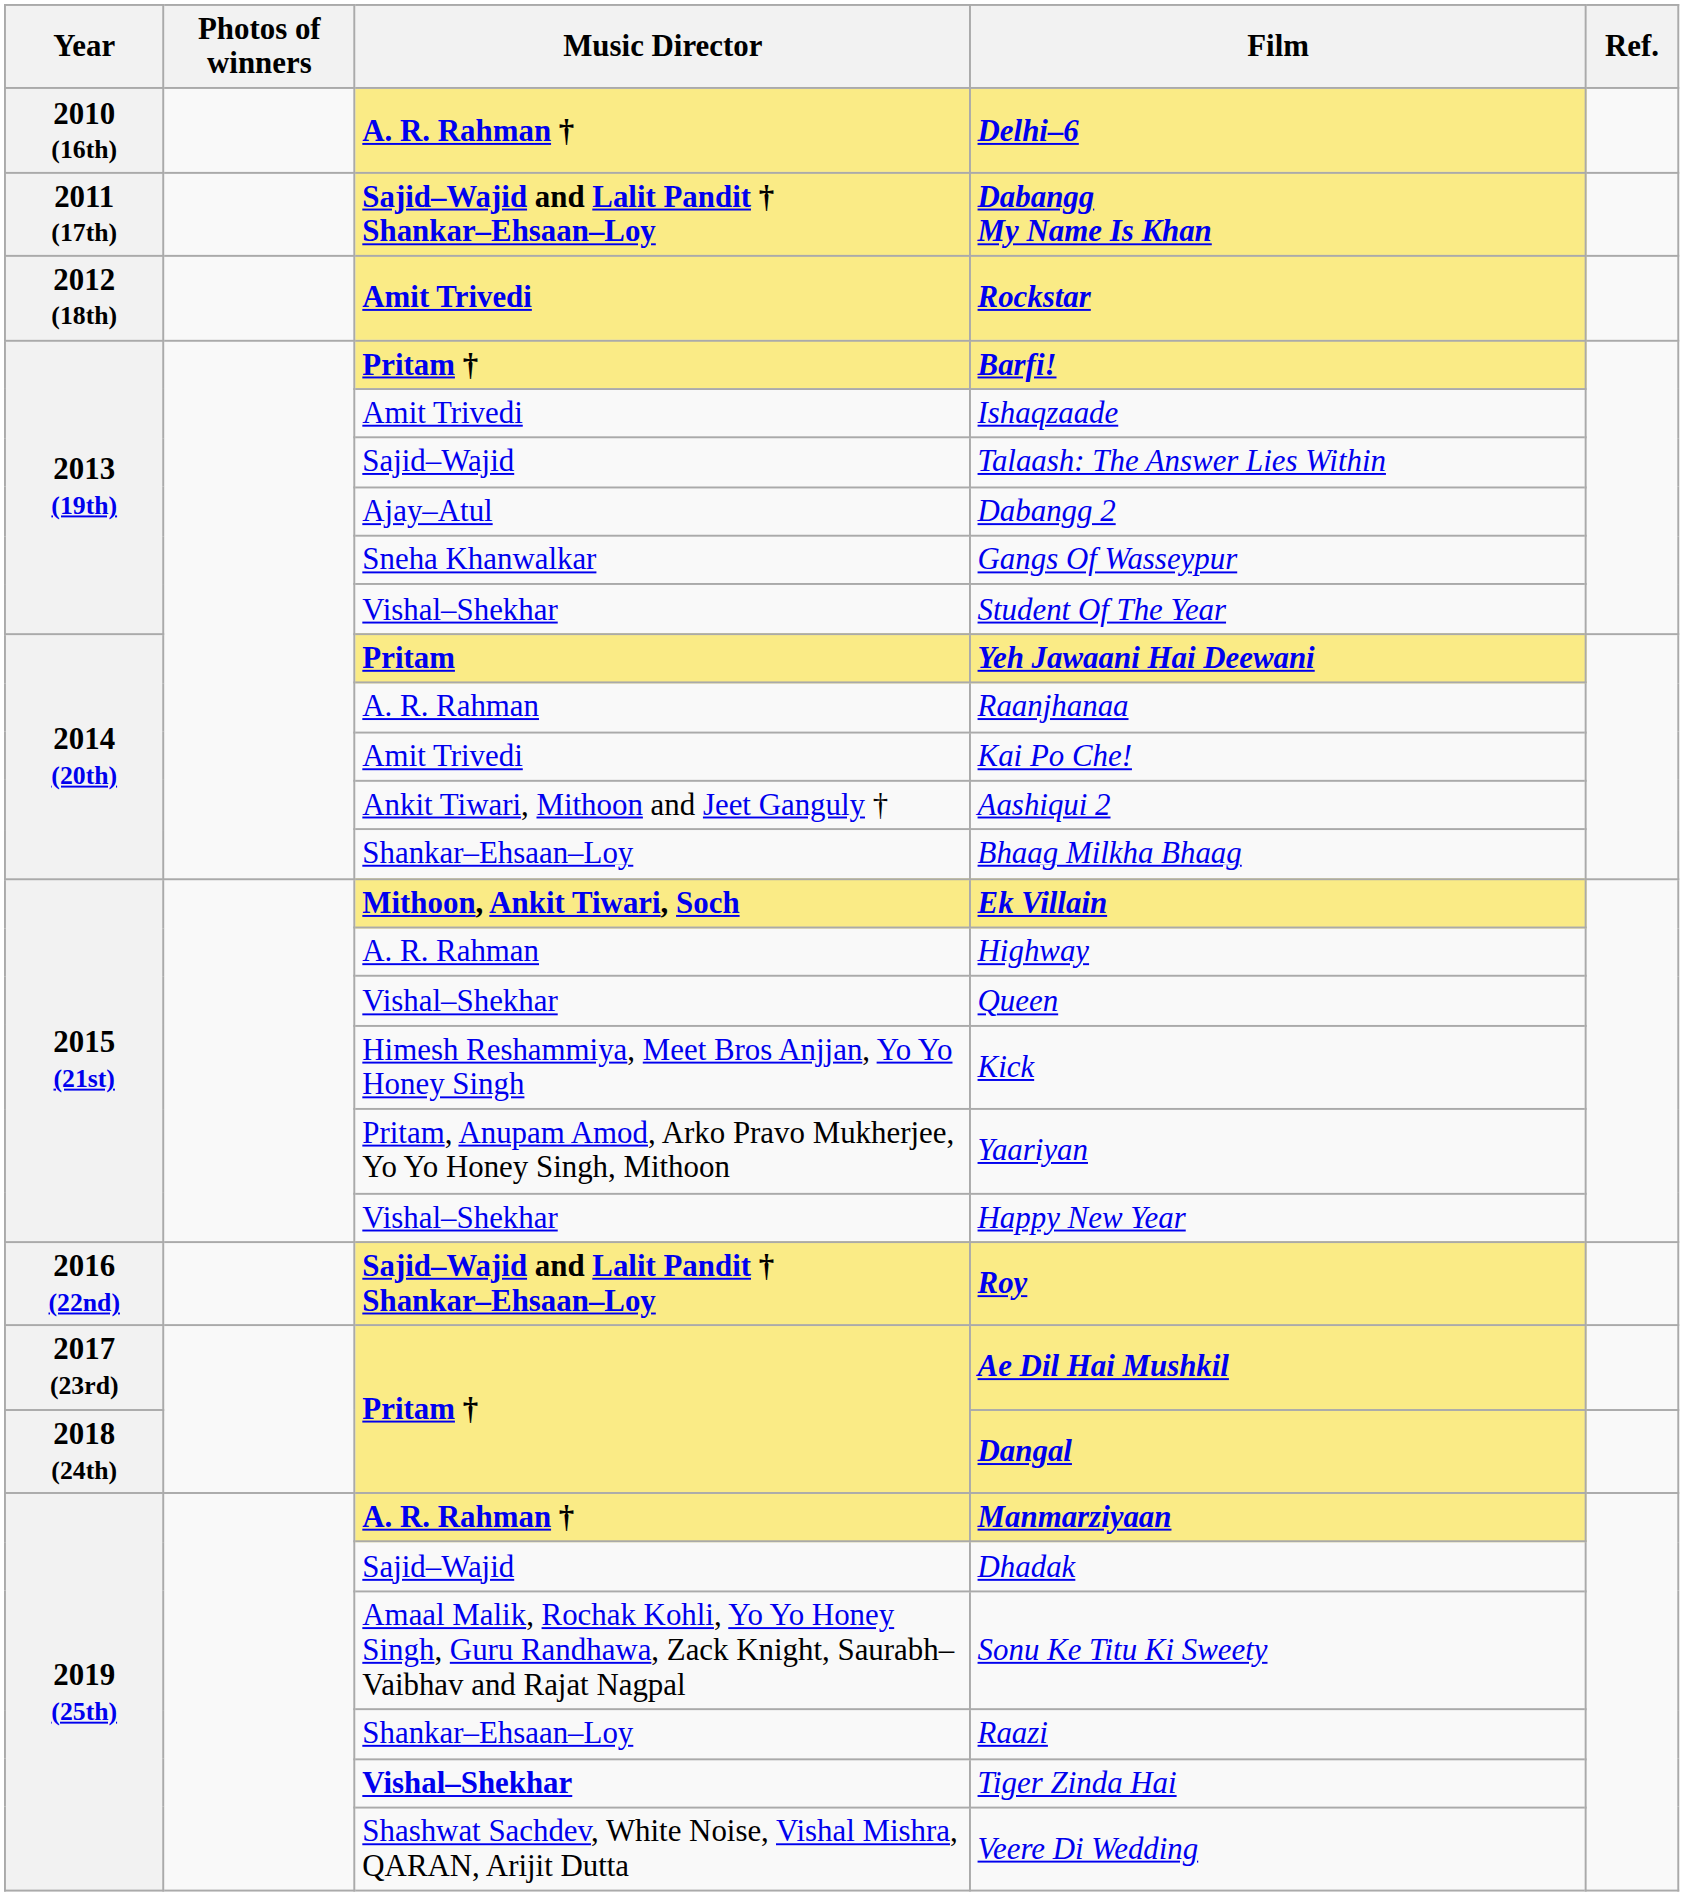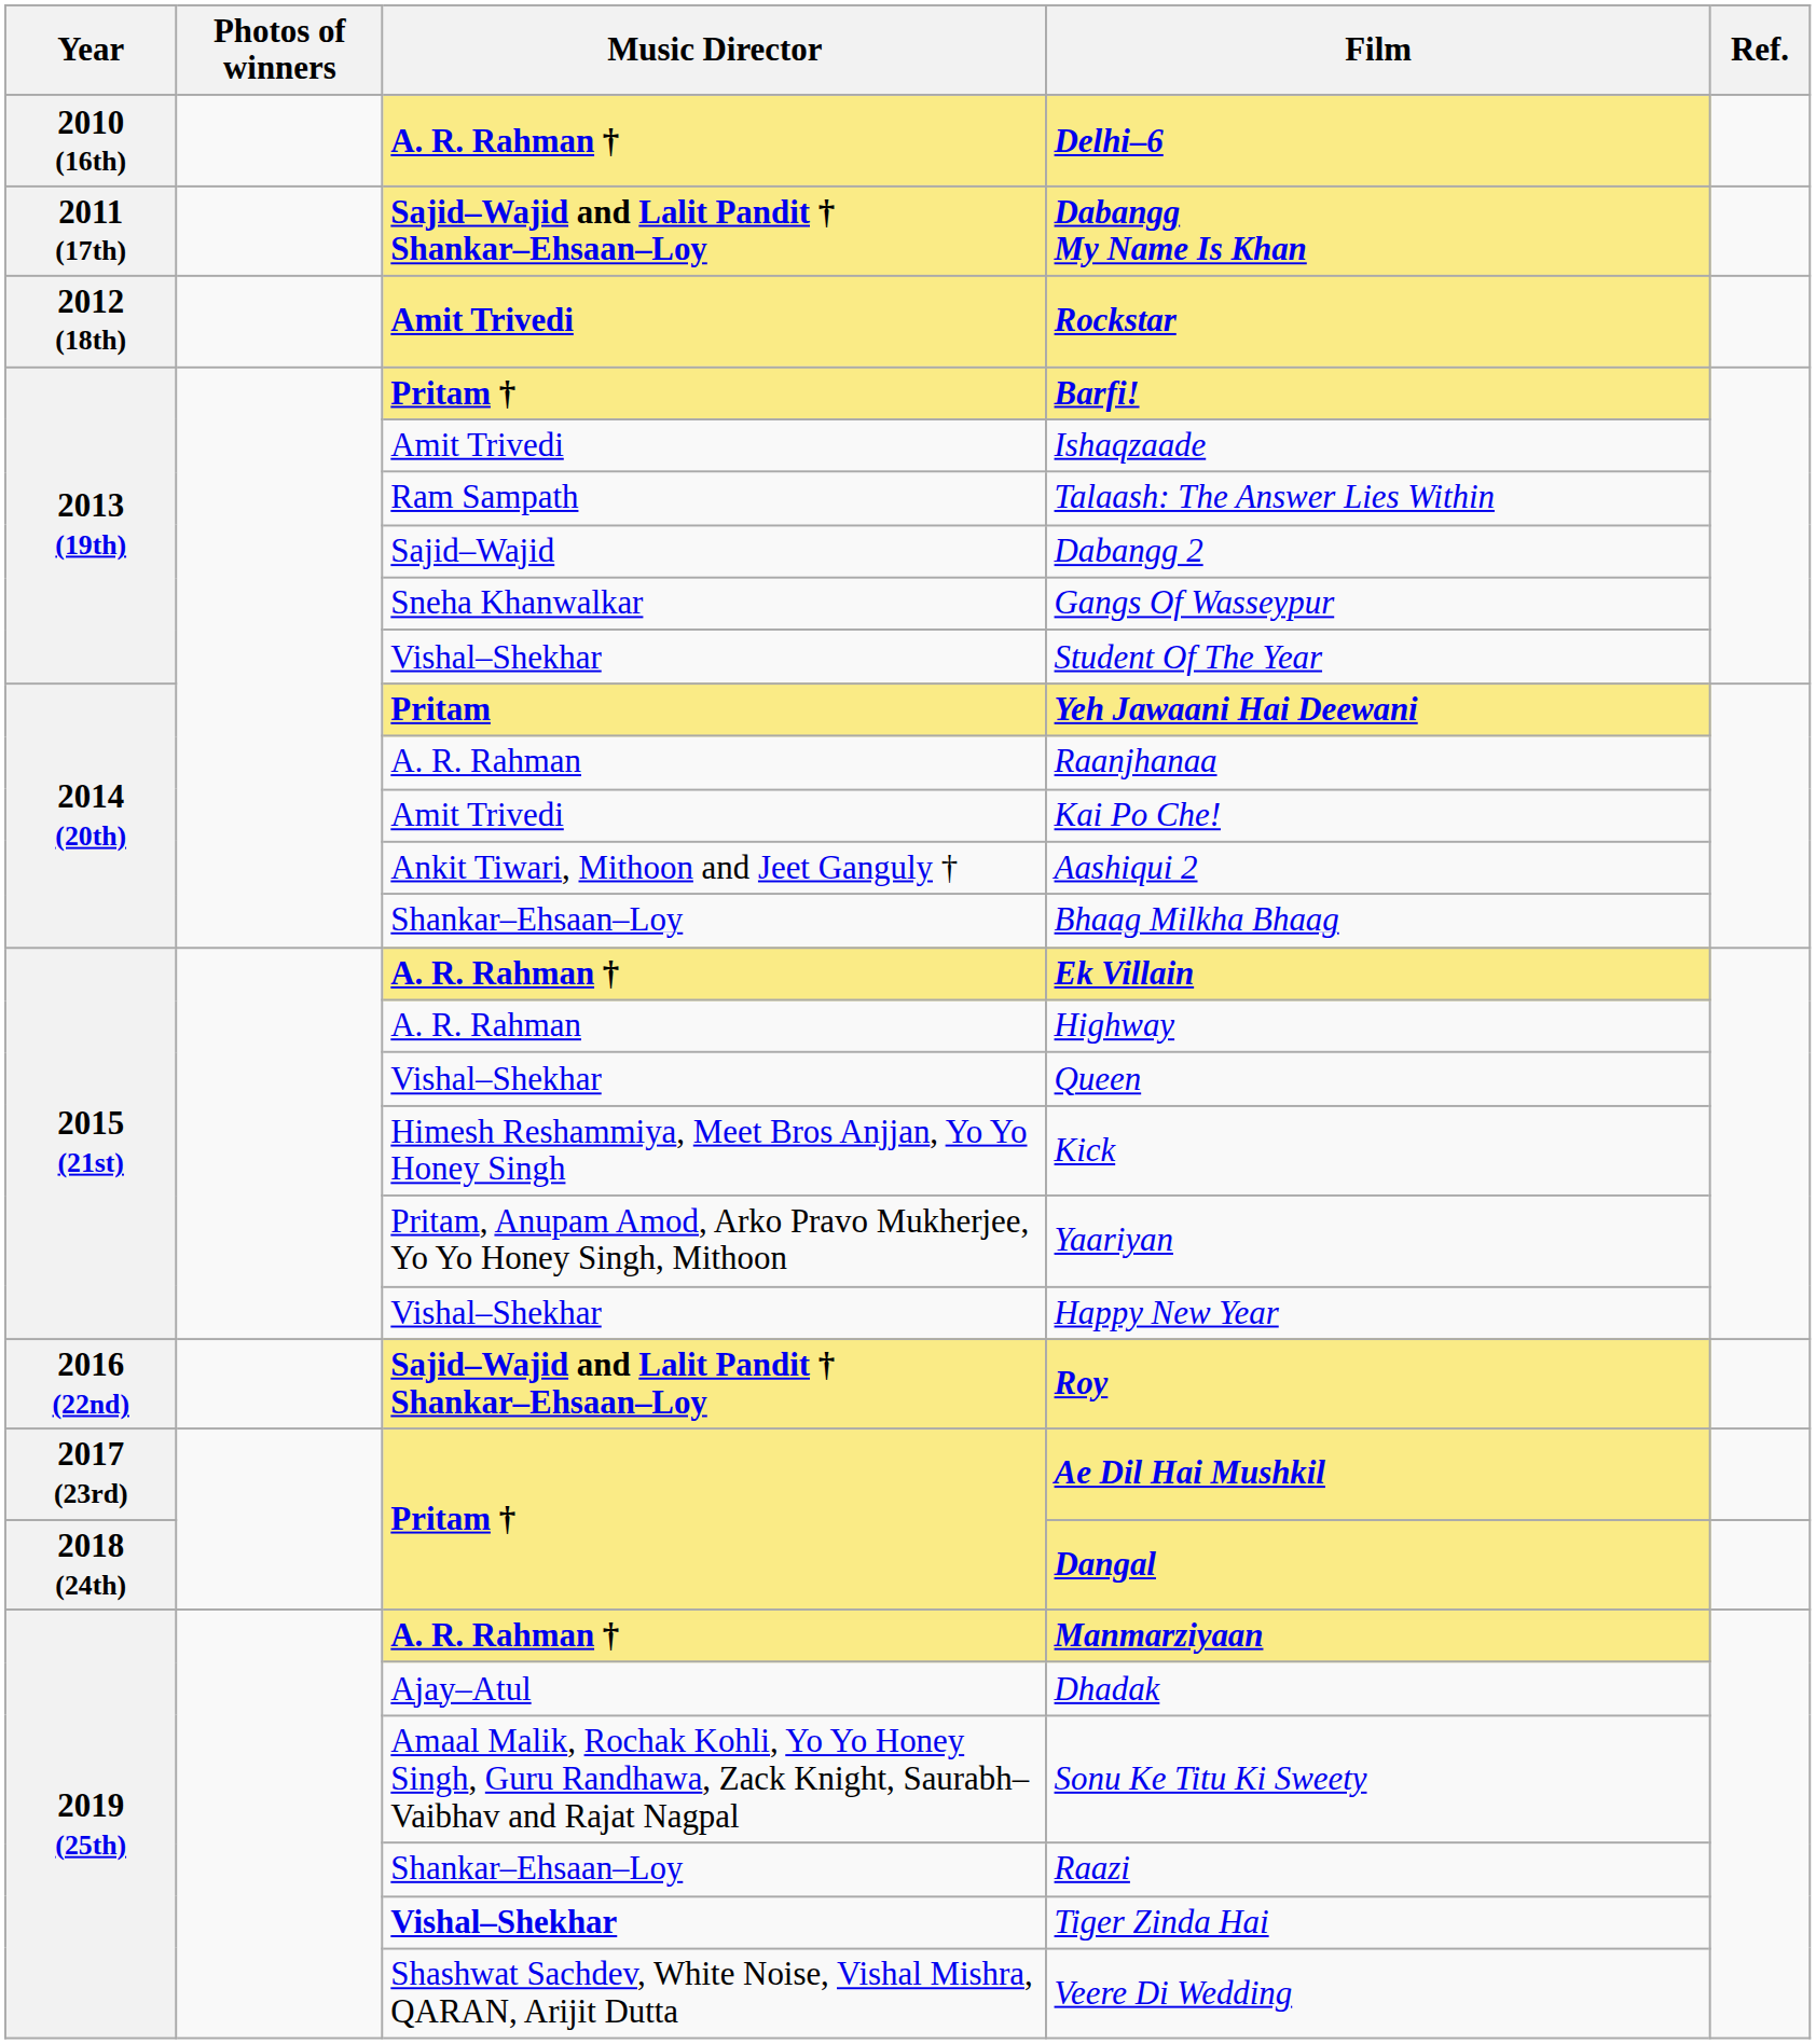Talaash: The Answer Lies Within | Music Director: Sajid–Wajid -> Ram Sampath
Dabangg 2 | Music Director: Ajay–Atul -> Sajid–Wajid
Ek Villain | Music Director: Mithoon, Ankit Tiwari, Soch -> A. R. Rahman †
Dhadak | Music Director: Sajid–Wajid -> Ajay–Atul
